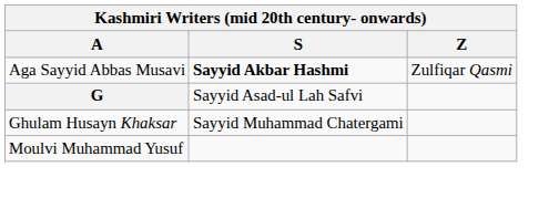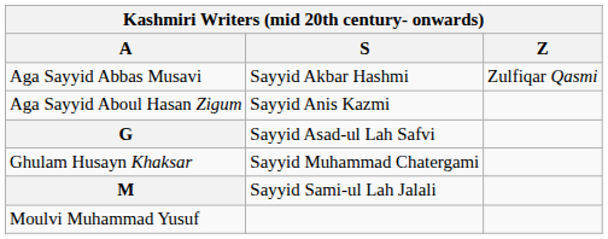Aga Sayyid Abbas Musavi | S: bold -> normal
+ row: Aga Sayyid Aboul Hasan Zigum | Sayyid Anis Kazmi
+ row: M | Sayyid Sami-ul Lah Jalali
